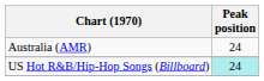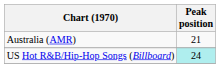Australia (AMR) | Peak position: 24 -> 21
